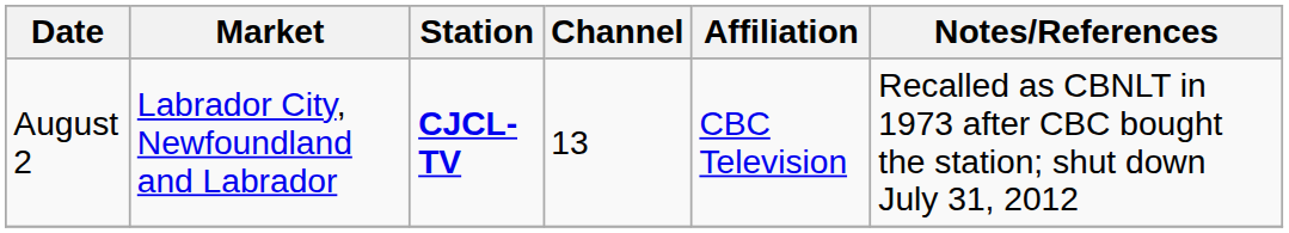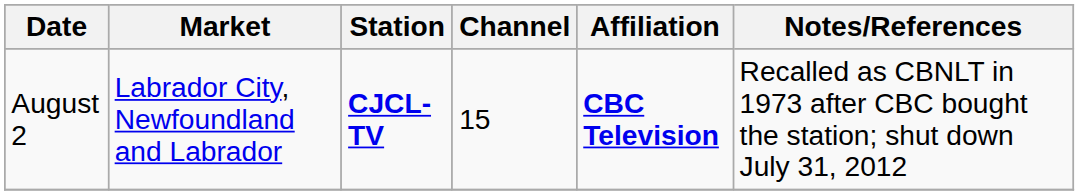August 2 | Channel: 13 -> 15
August 2 | Affiliation: normal -> bold
